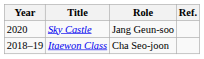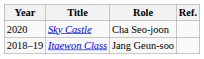Sky Castle | Role: Jang Geun-soo -> Cha Seo-joon
Itaewon Class | Role: Cha Seo-joon -> Jang Geun-soo
